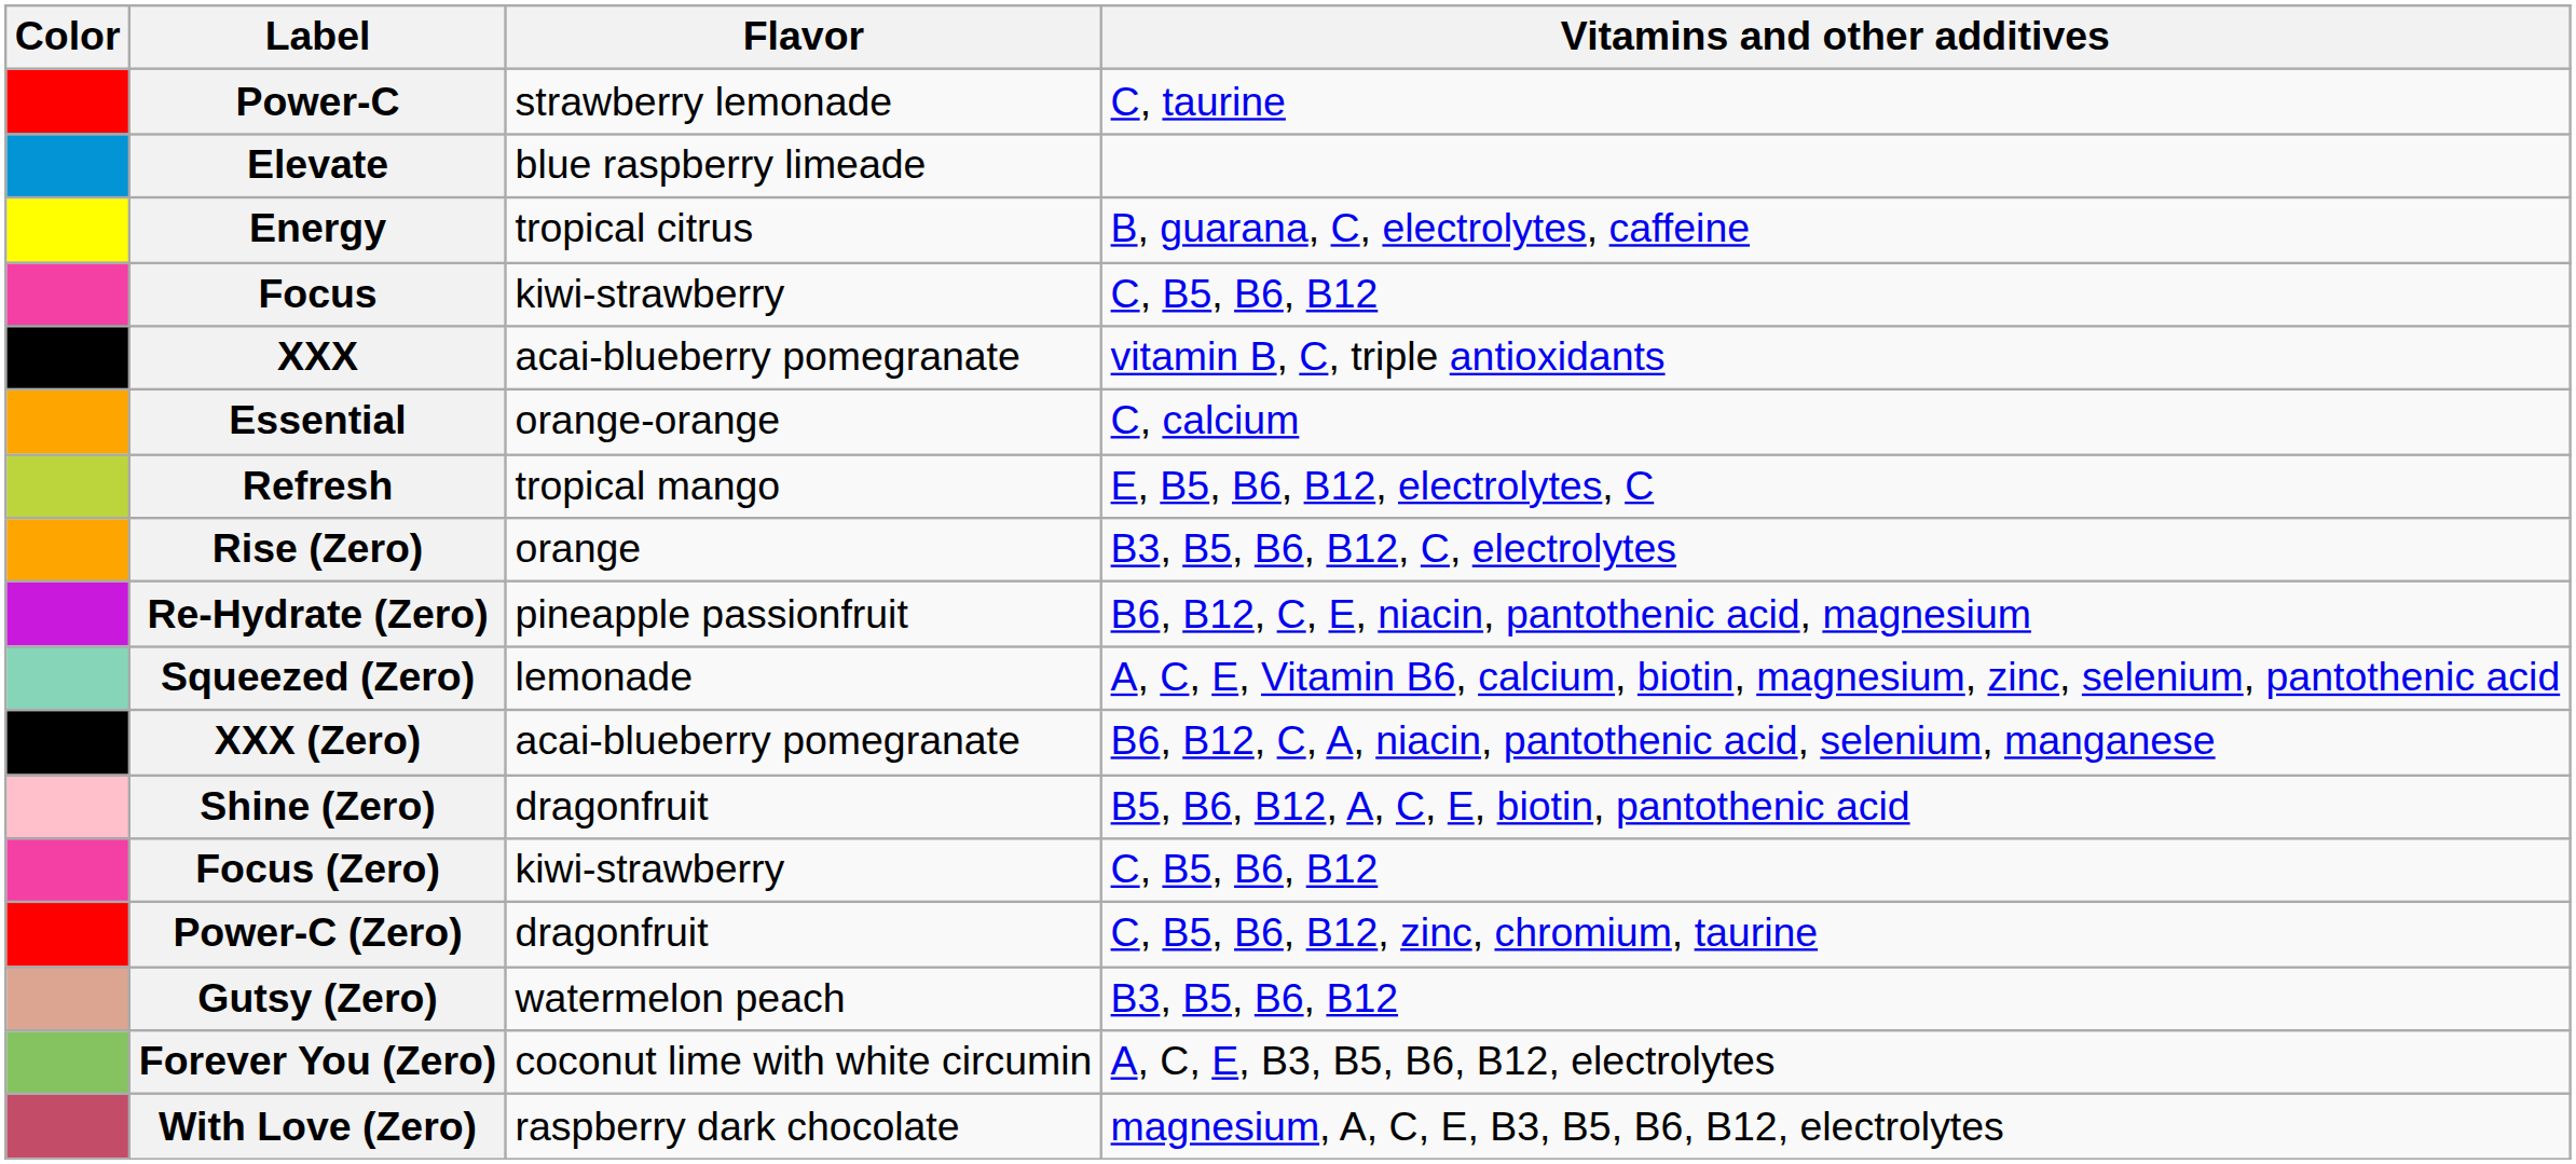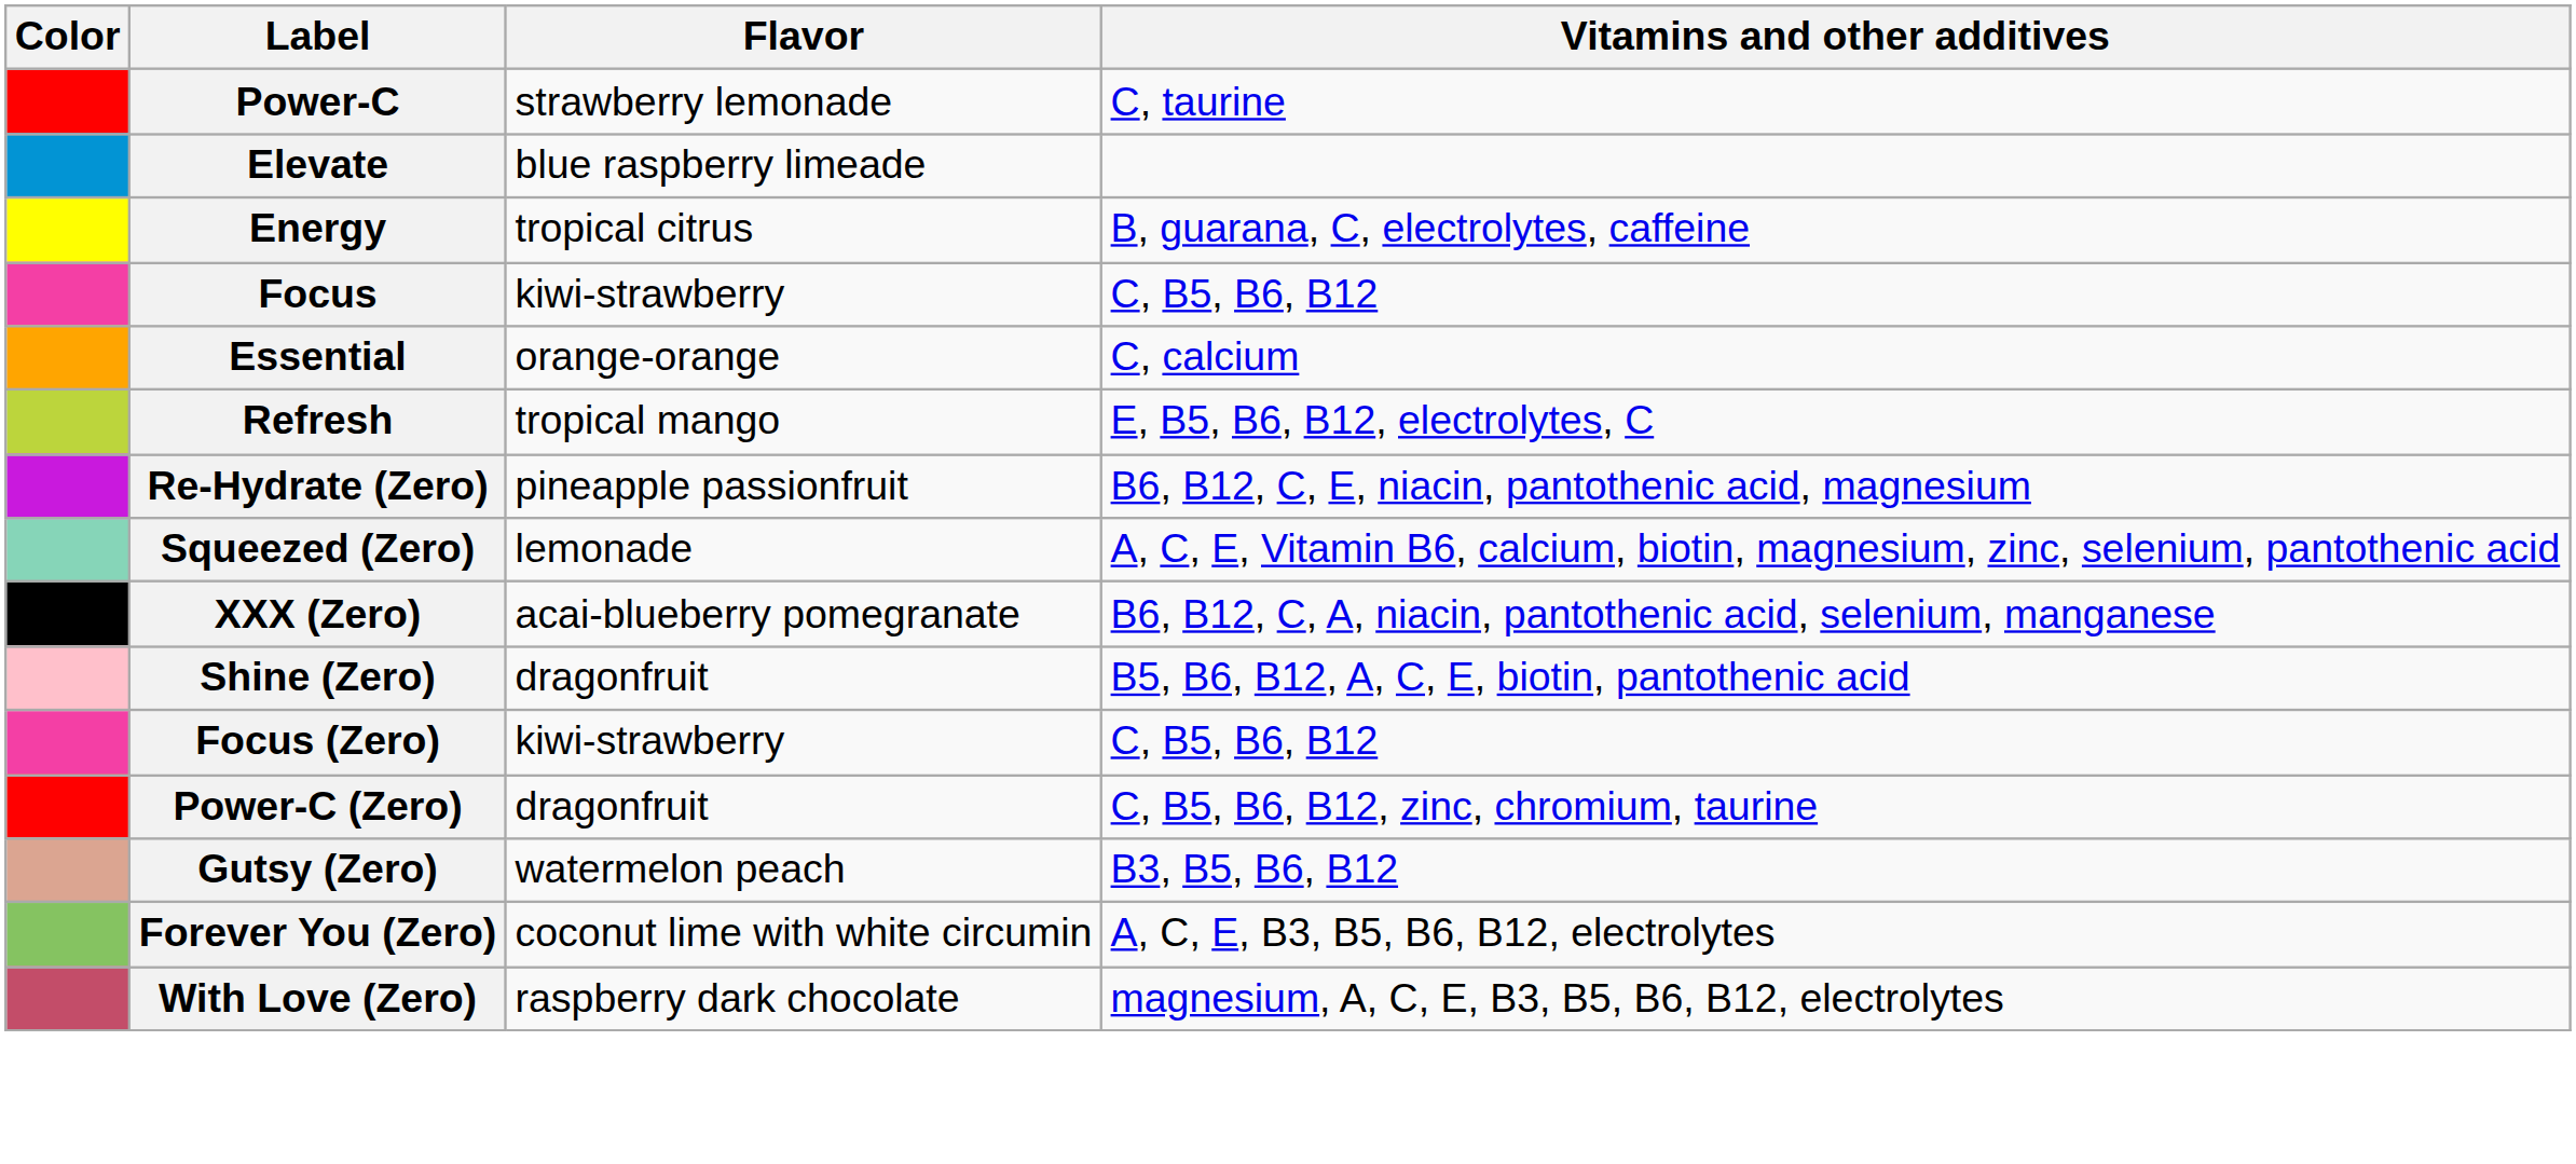- row: XXX | acai-blueberry pomegranate | vitamin B, C, triple antioxidants
- row: Rise (Zero) | orange | B3, B5, B6, B12, C, electrolytes
